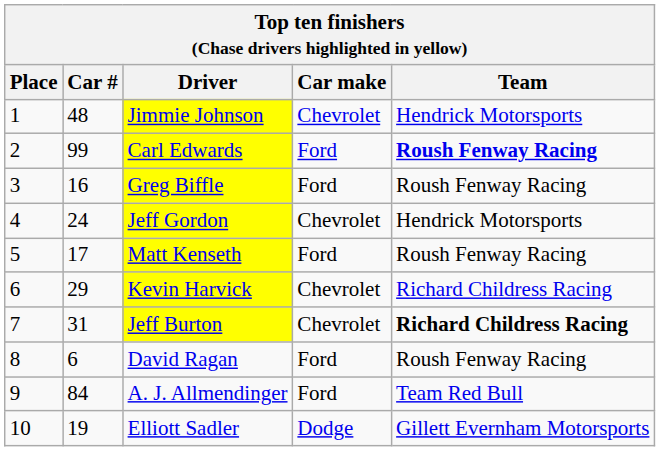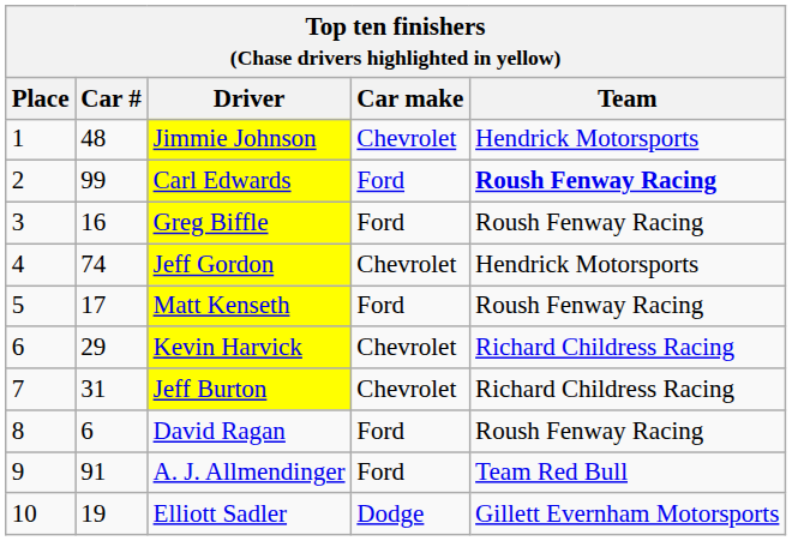Jeff Gordon | Car #: 24 -> 74
Jeff Burton | Team: bold -> normal
A. J. Allmendinger | Car #: 84 -> 91
